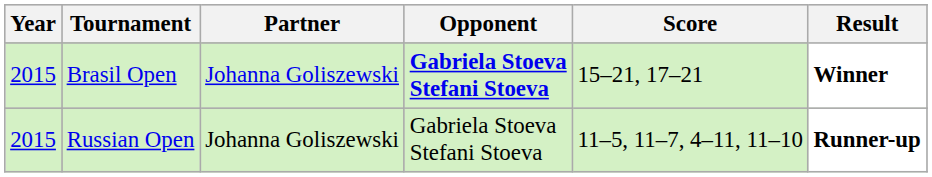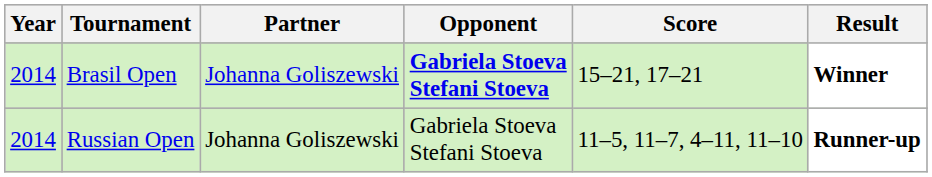Brasil Open | Year: 2015 -> 2014
Russian Open | Year: 2015 -> 2014
